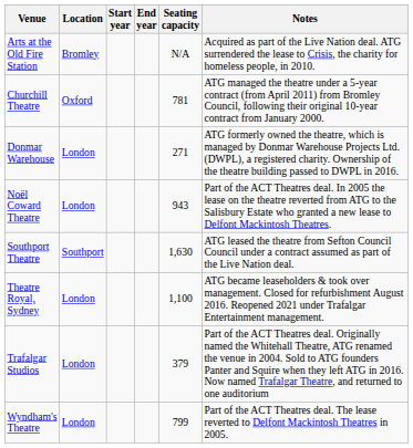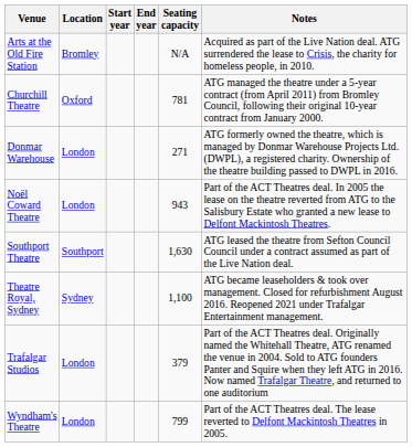Theatre Royal, Sydney | Location: London -> Sydney
